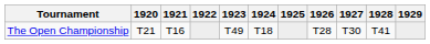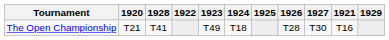columns swapped: 1921 <-> 1928
